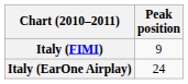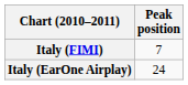Italy (FIMI) | Peak position: 9 -> 7
